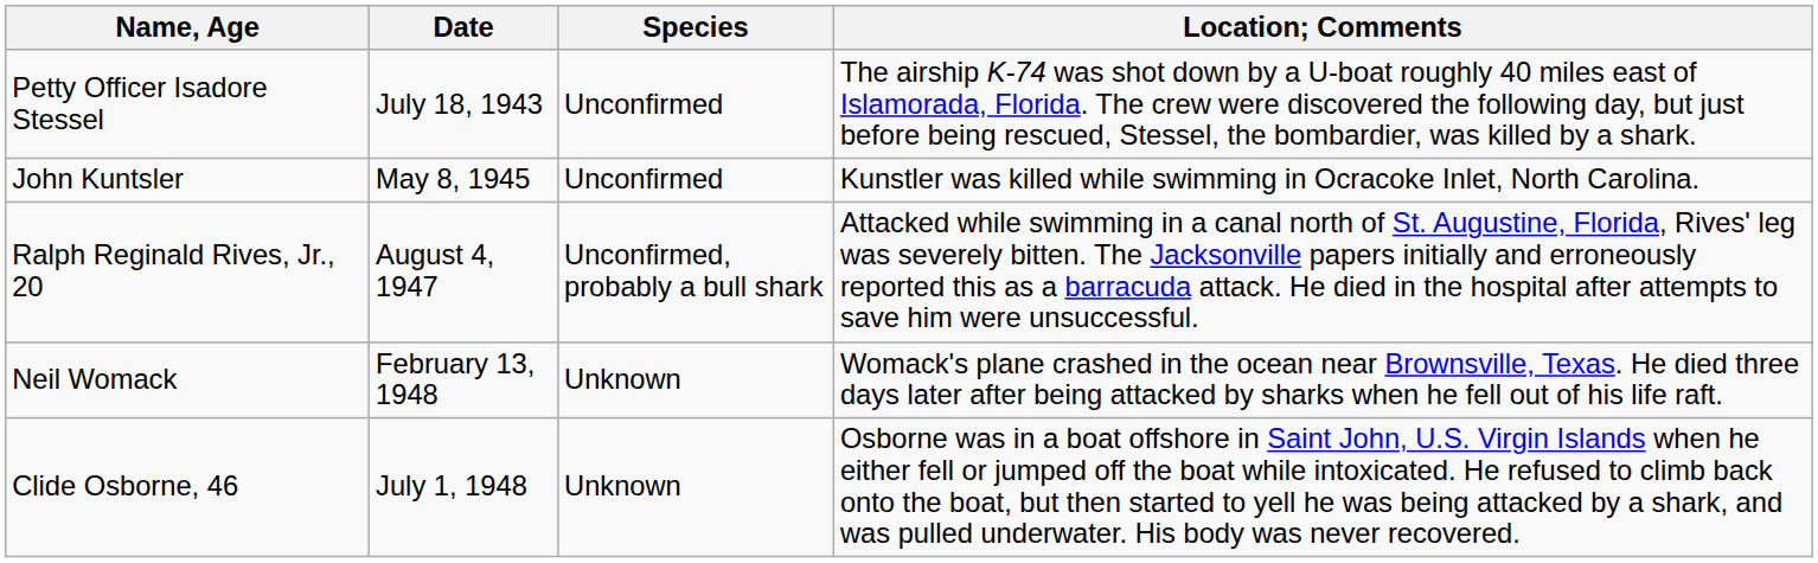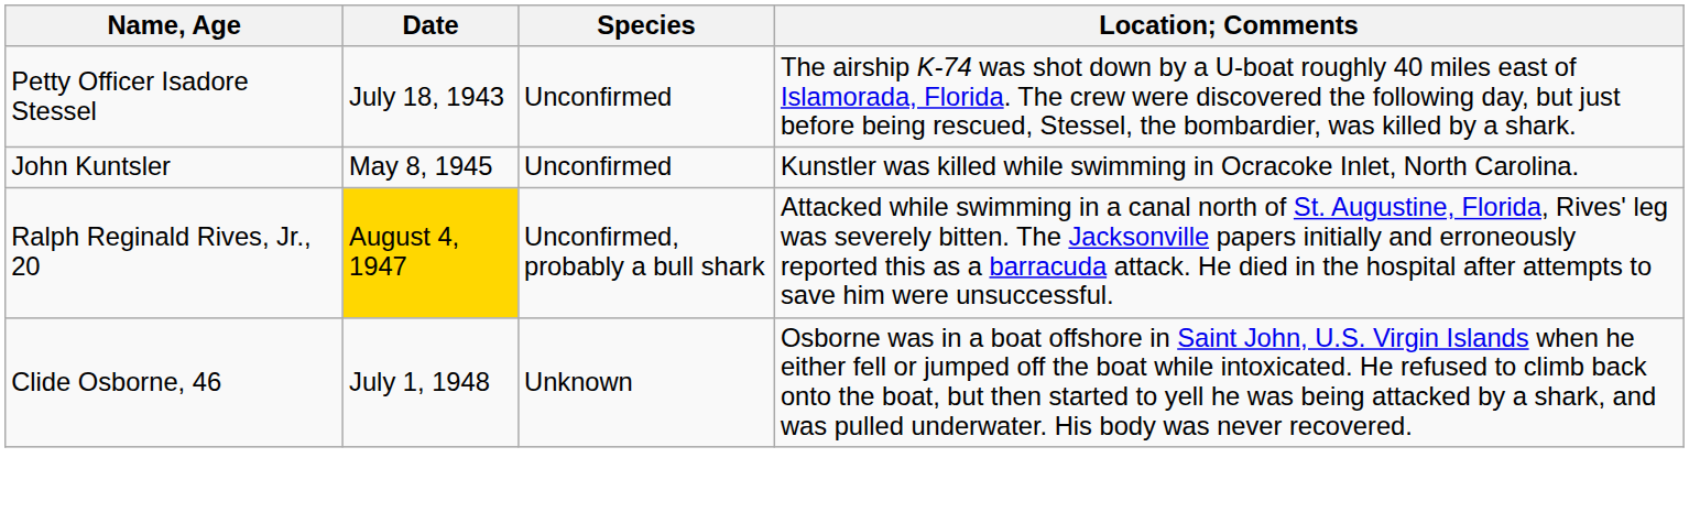Ralph Reginald Rives, Jr., 20 | Date: no background -> gold background
- row: Neil Womack | February 13, 1948 | Unknown | Womack's plane crashed in the ocean near Brownsville, Texas. He died three days later after being attacked by sharks when he fell out of his life raft.
